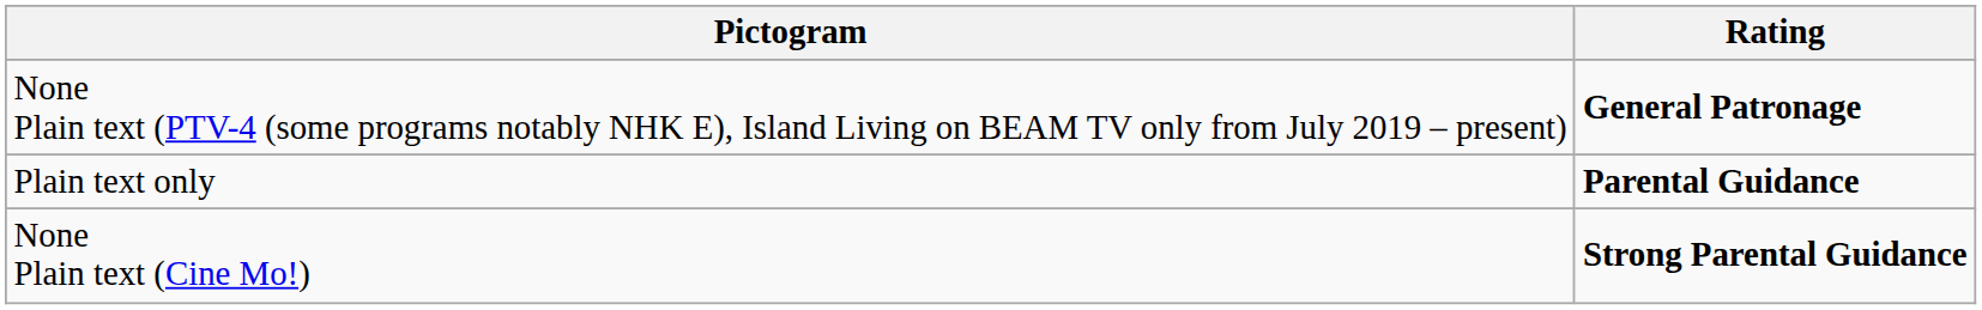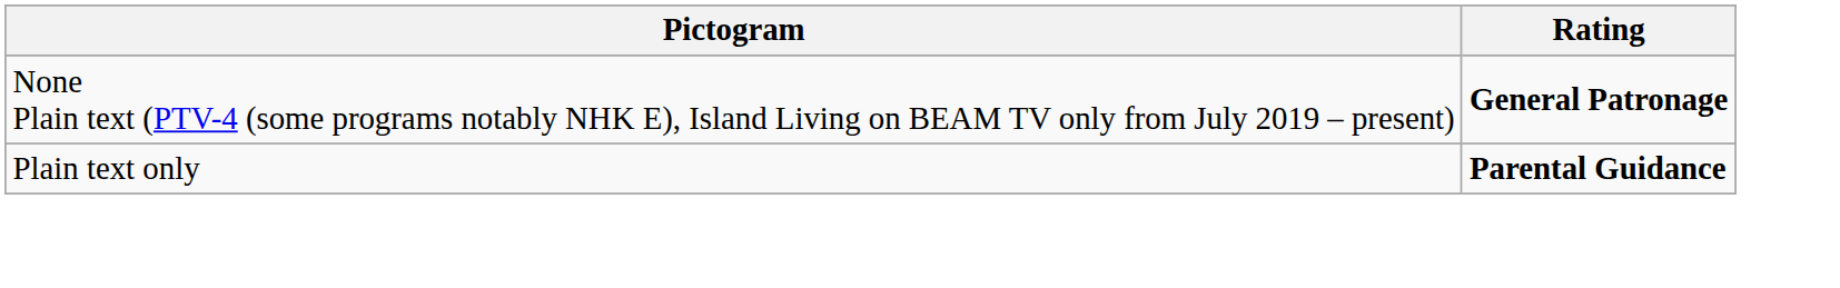- row: None Plain text (Cine Mo!) | Strong Parental Guidance
